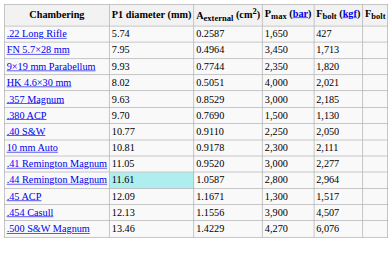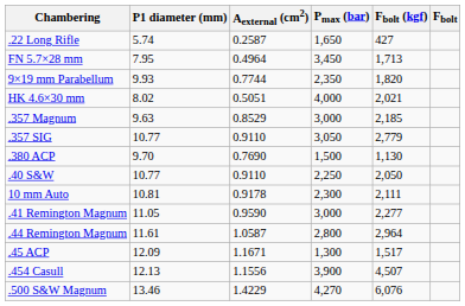+ row: .357 SIG | 10.77 | 0.9110 | 3,050 | 2,779
.41 Remington Magnum | Aexternal (cm2): 0.9520 -> 0.9590
.44 Remington Magnum | P1 diameter (mm): paleturquoise background -> no background
